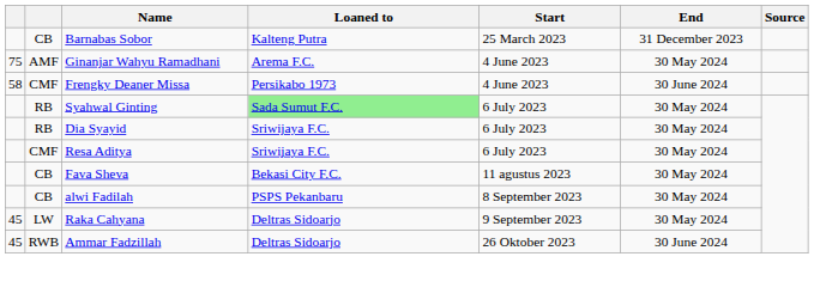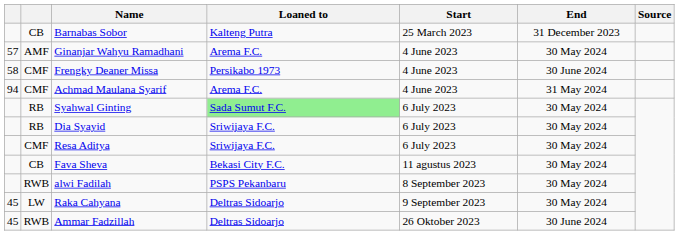Ginanjar Wahyu Ramadhani | column 1: 75 -> 57
+ row: 94 | CMF | Achmad Maulana Syarif | Arema F.C. | 4 June 2023 | 31 May 2024
alwi Fadilah | column 2: CB -> RWB
